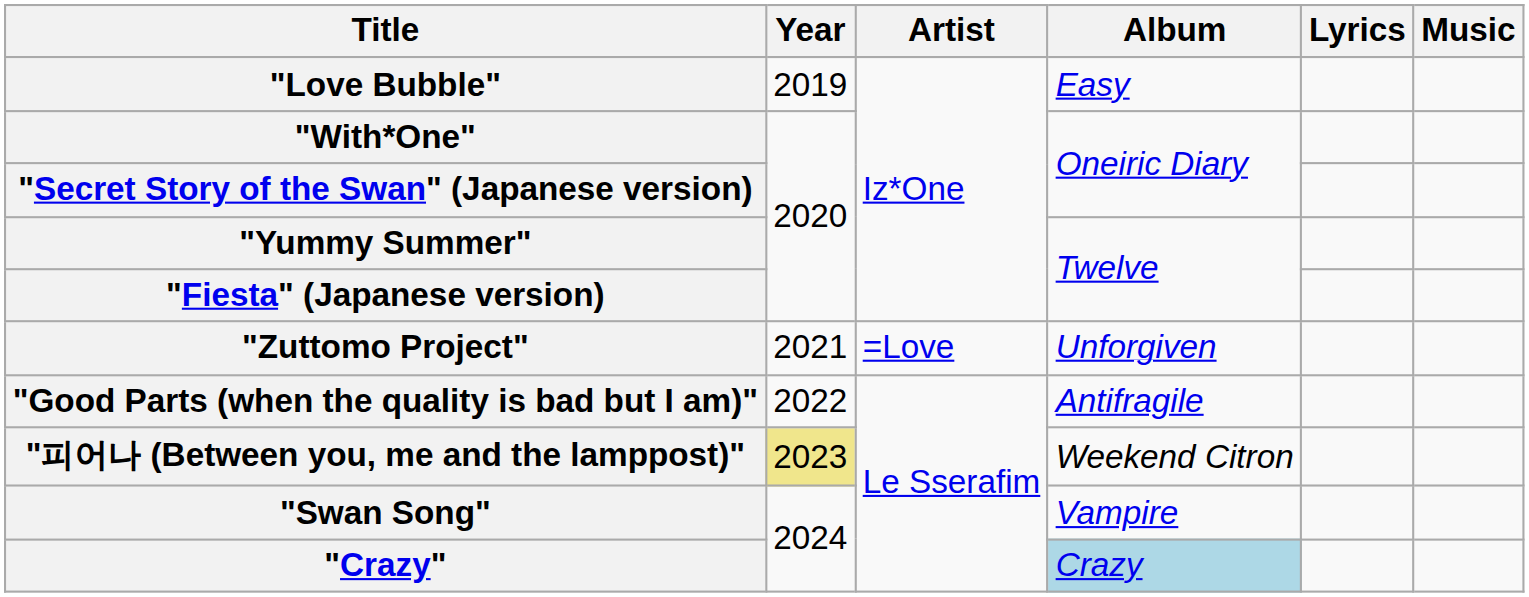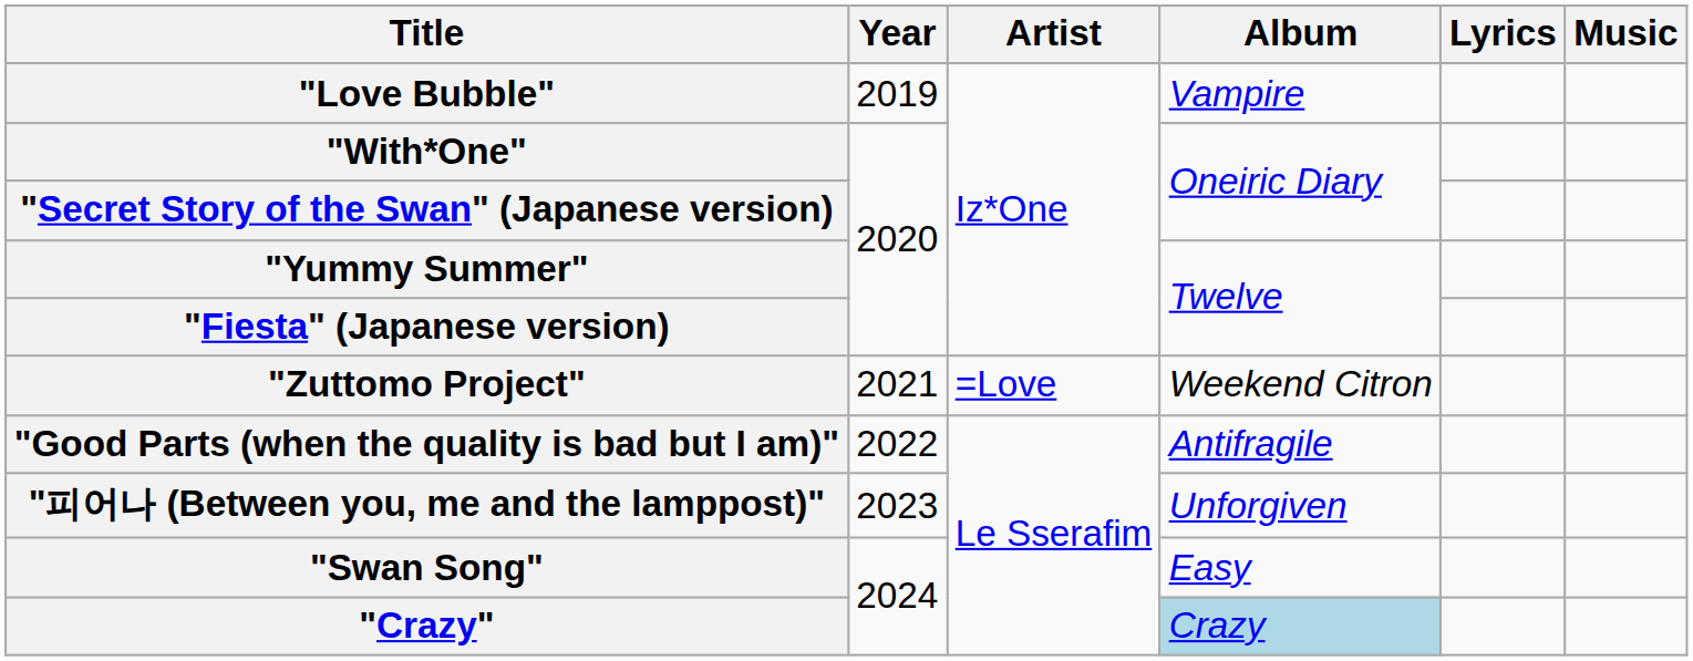"Love Bubble" | Album: Easy -> Vampire
"Zuttomo Project" | Album: Unforgiven -> Weekend Citron
"피어나 (Between you, me and the lamppost)" | Year: khaki background -> no background
"피어나 (Between you, me and the lamppost)" | Album: Weekend Citron -> Unforgiven
"Swan Song" | Album: Vampire -> Easy
